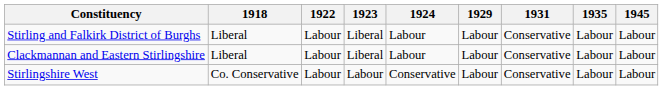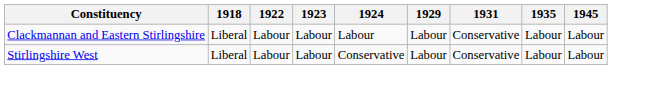- row: Stirling and Falkirk District of Burghs | Liberal | Labour | Liberal | Labour | Labour | Conservative | Labour | Labour
Clackmannan and Eastern Stirlingshire | 1923: Liberal -> Labour
Stirlingshire West | 1918: Co. Conservative -> Liberal
